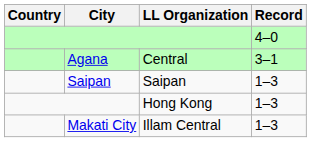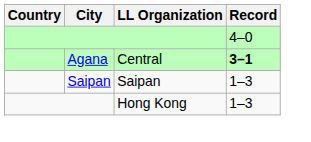Central | Record: normal -> bold
- row: Makati City | Illam Central | 1–3
